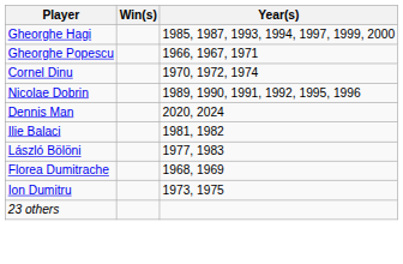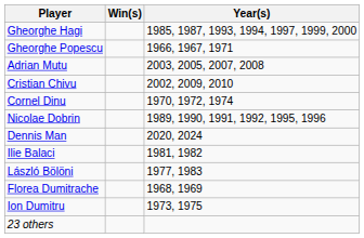+ row: Adrian Mutu | 2003, 2005, 2007, 2008
+ row: Cristian Chivu | 2002, 2009, 2010
